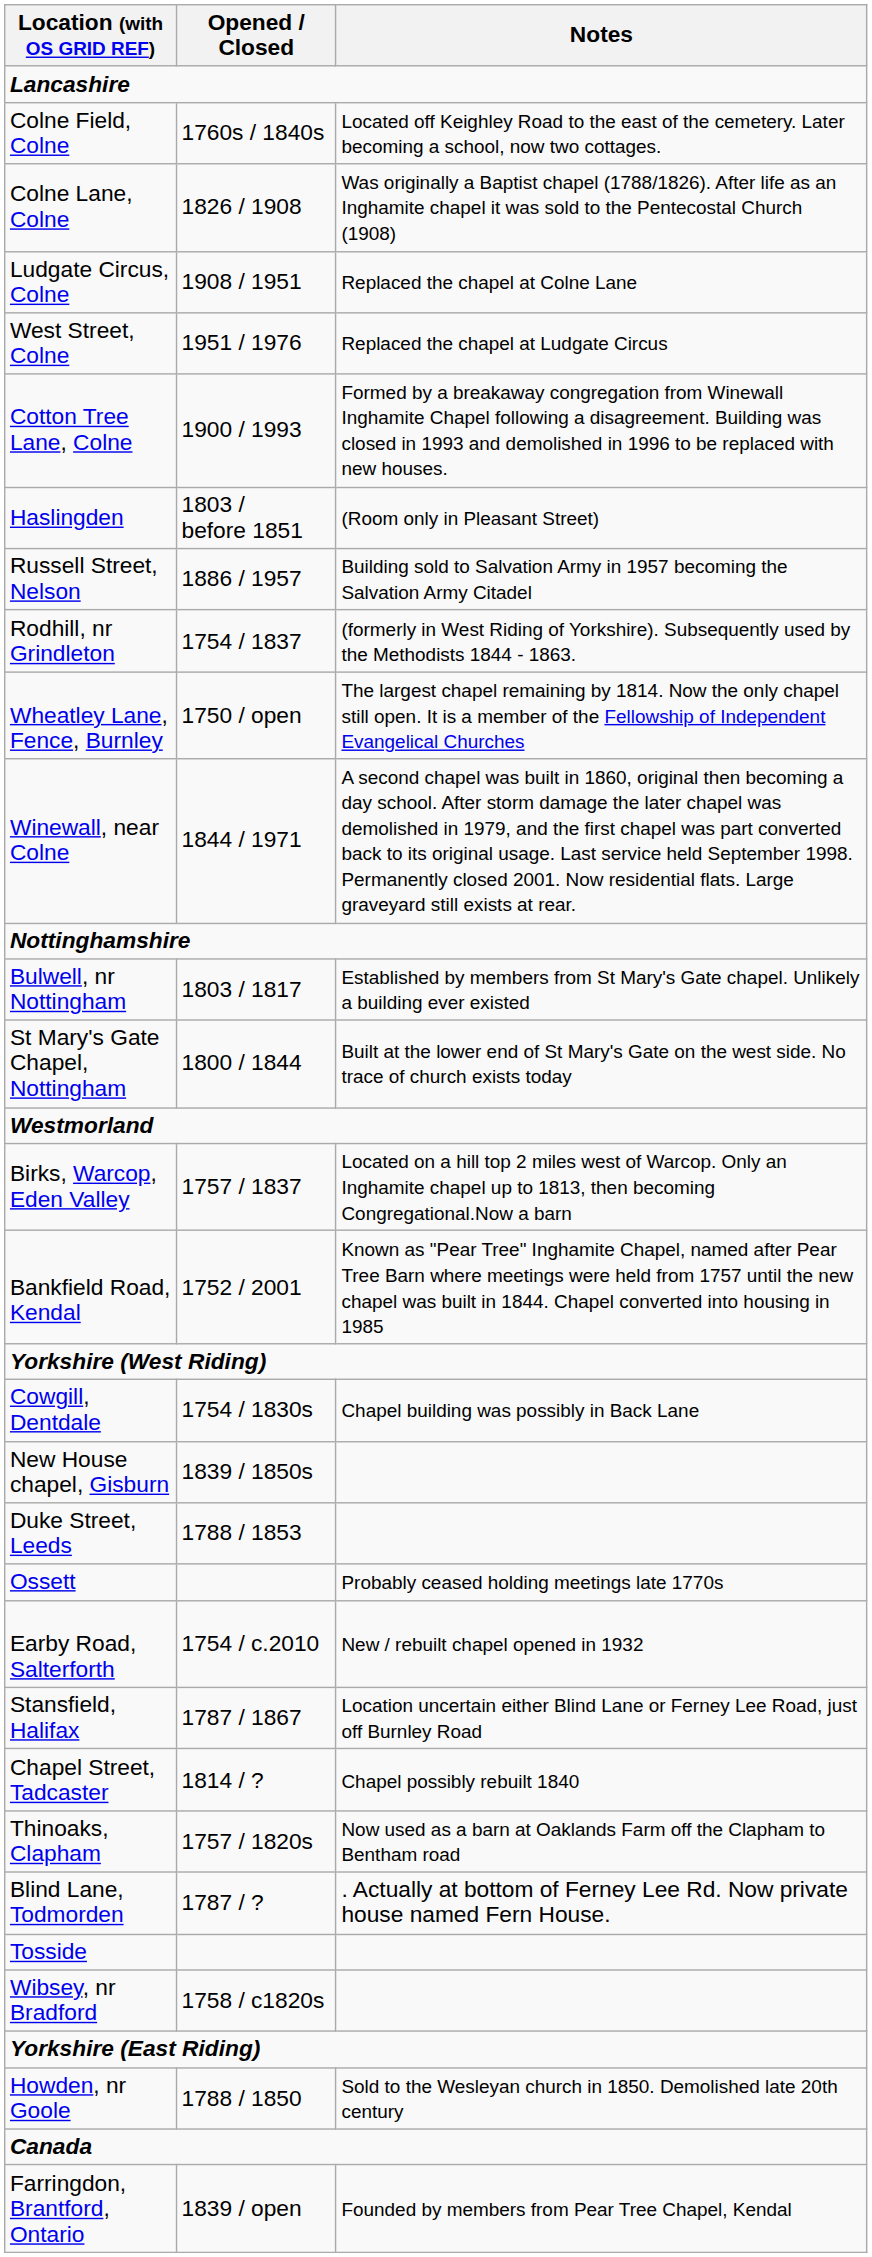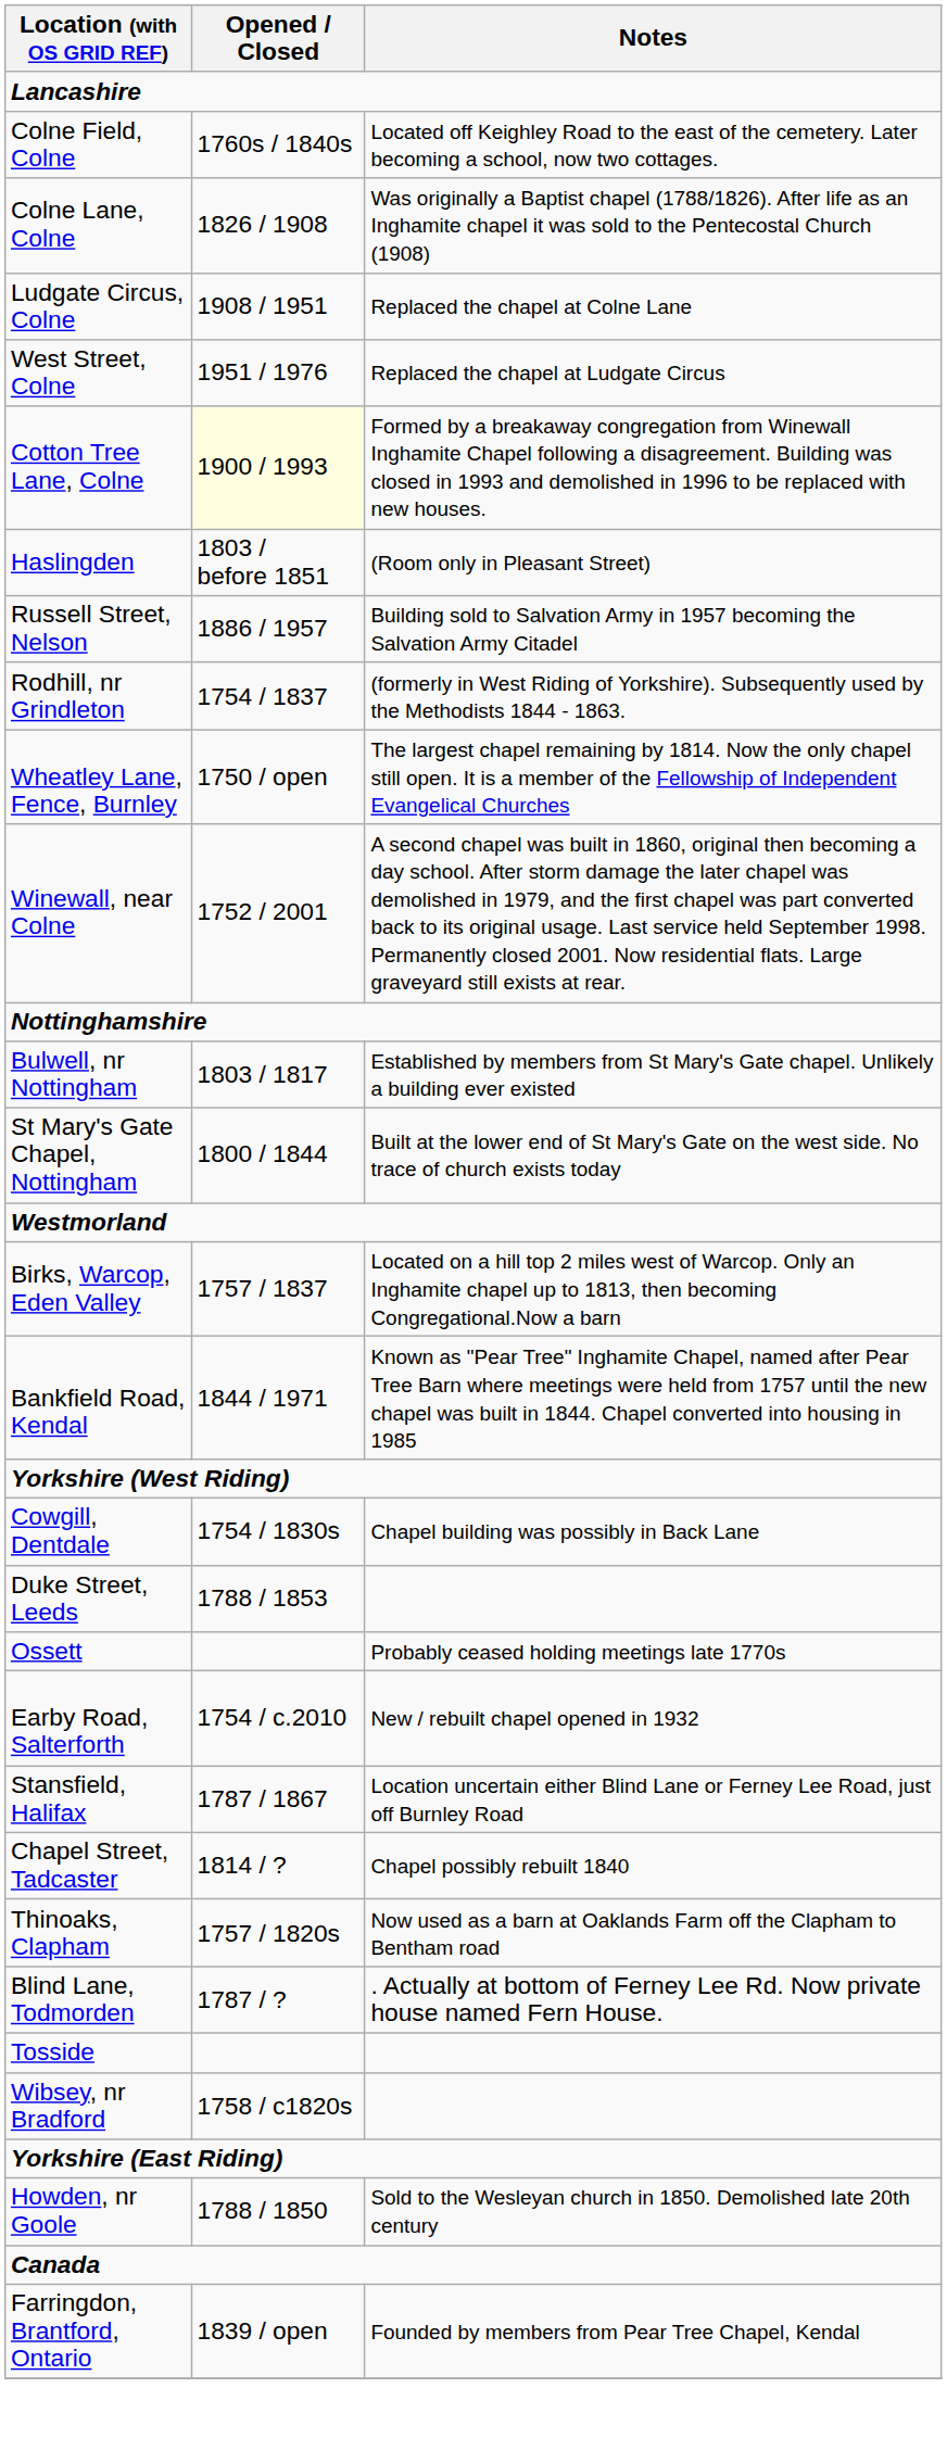Cotton Tree Lane, Colne | Opened / Closed: no background -> lightyellow background
Winewall, near Colne | Opened / Closed: 1844 / 1971 -> 1752 / 2001
Bankfield Road, Kendal | Opened / Closed: 1752 / 2001 -> 1844 / 1971
- row: New House chapel, Gisburn | 1839 / 1850s
